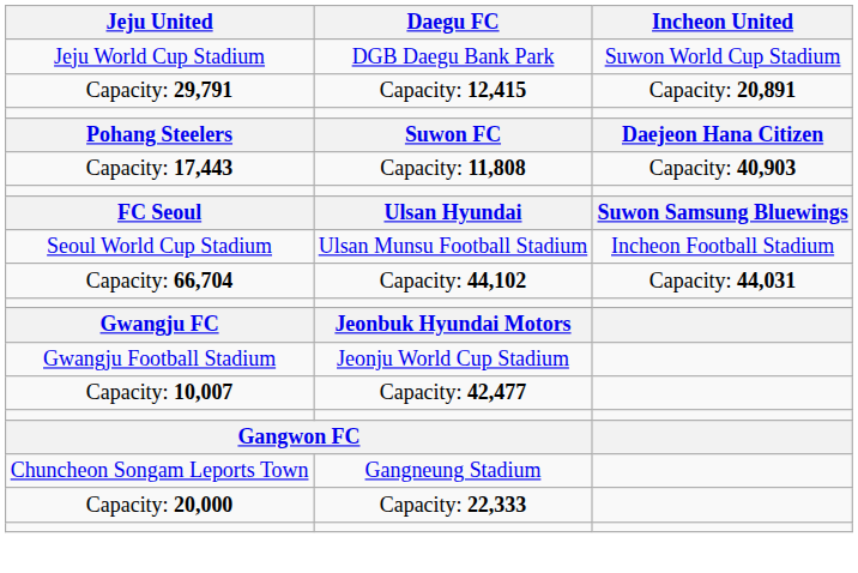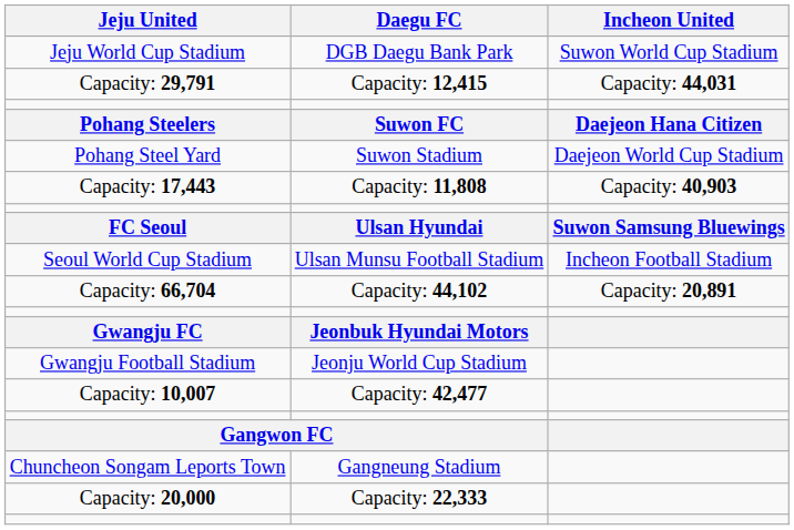Capacity: 29,791 | Incheon United: Capacity: 20,891 -> Capacity: 44,031
+ row: Pohang Steel Yard | Suwon Stadium | Daejeon World Cup Stadium
Capacity: 66,704 | Incheon United: Capacity: 44,031 -> Capacity: 20,891
